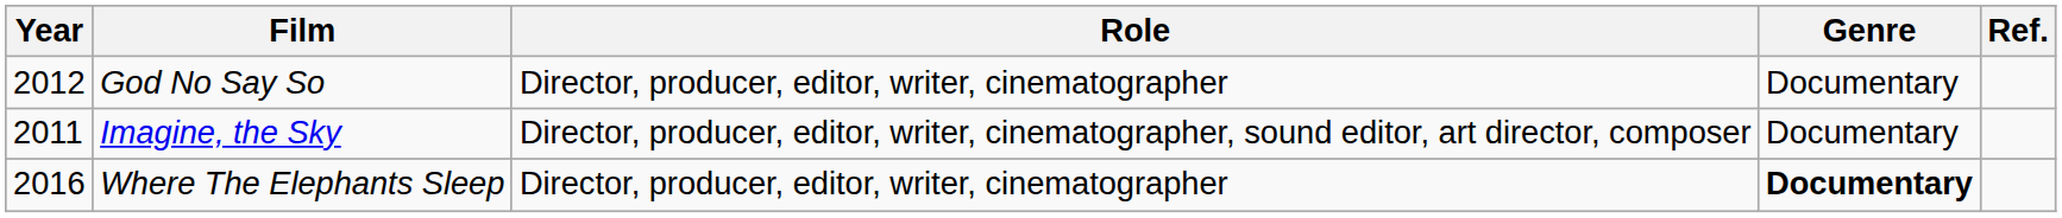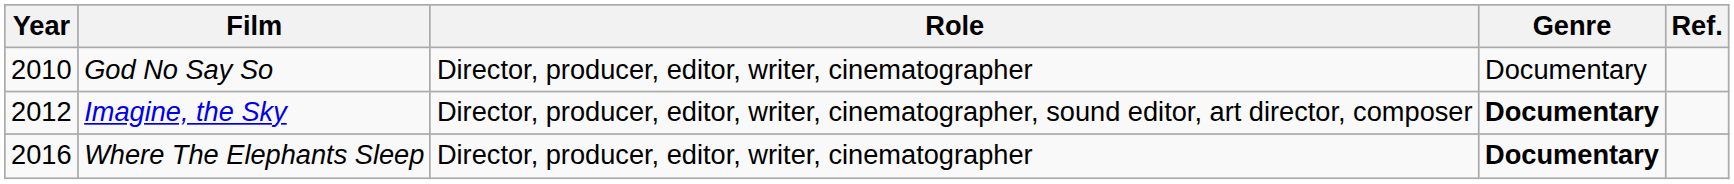God No Say So | Year: 2012 -> 2010
Imagine, the Sky | Year: 2011 -> 2012
Imagine, the Sky | Genre: normal -> bold
